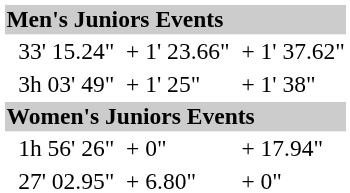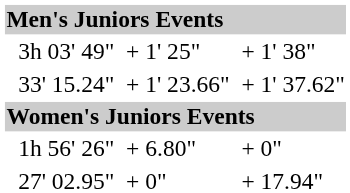rows swapped: 3h 03' 49" <-> 33' 15.24"
1h 56' 26" | column 5: + 0" -> + 6.80"
1h 56' 26" | column 7: + 17.94" -> + 0"
27' 02.95" | column 5: + 6.80" -> + 0"
27' 02.95" | column 7: + 0" -> + 17.94"
